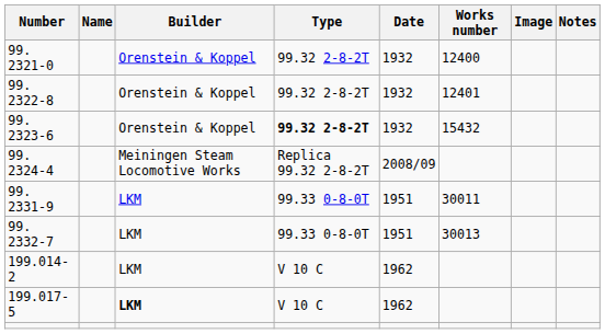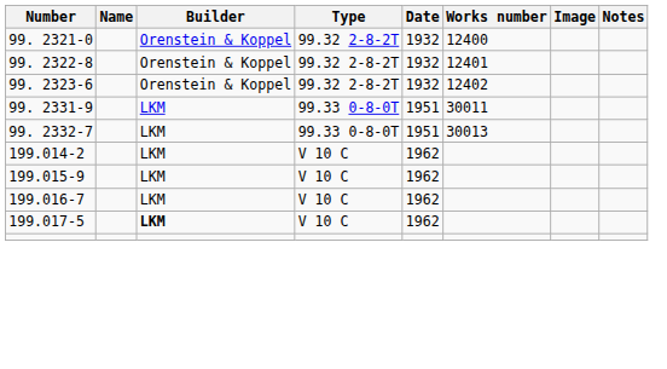99. 2323-6 | Type: bold -> normal
99. 2323-6 | Works number: 15432 -> 12402
- row: 99. 2324-4 | Meiningen Steam Locomotive Works | Replica 99.32 2-8-2T | 2008/09
+ row: 199.015-9 | LKM | V 10 C | 1962
+ row: 199.016-7 | LKM | V 10 C | 1962
